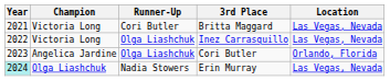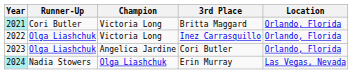columns swapped: Champion <-> Runner-Up
Britta Maggard | Year: no background -> paleturquoise background
Britta Maggard | Location: Las Vegas, Nevada -> Orlando, Florida
Inez Carrasquillo | Location: Las Vegas, Nevada -> Orlando, Florida
